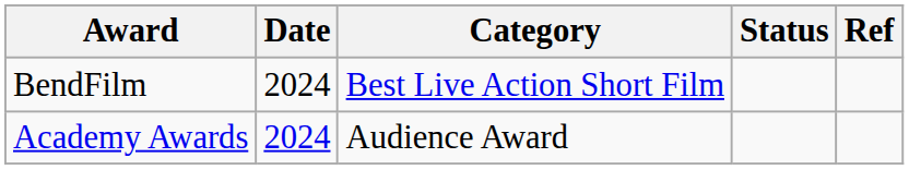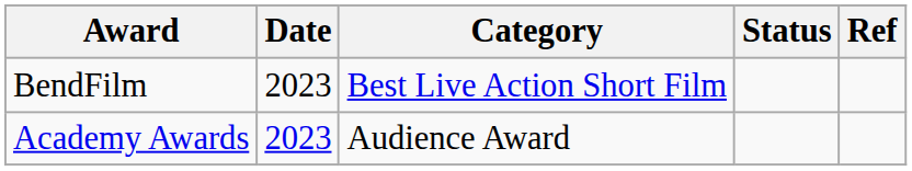BendFilm | Date: 2024 -> 2023
Academy Awards | Date: 2024 -> 2023
